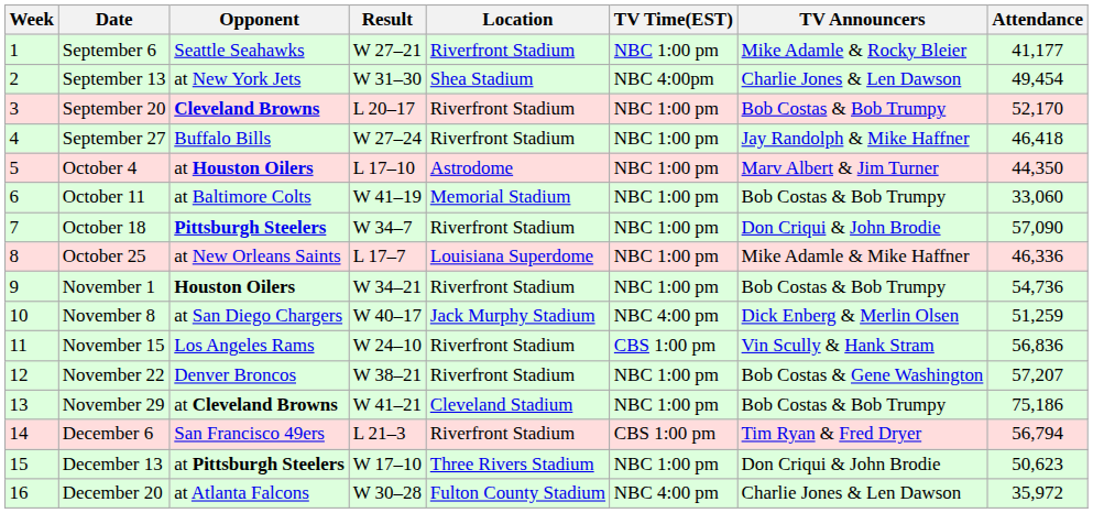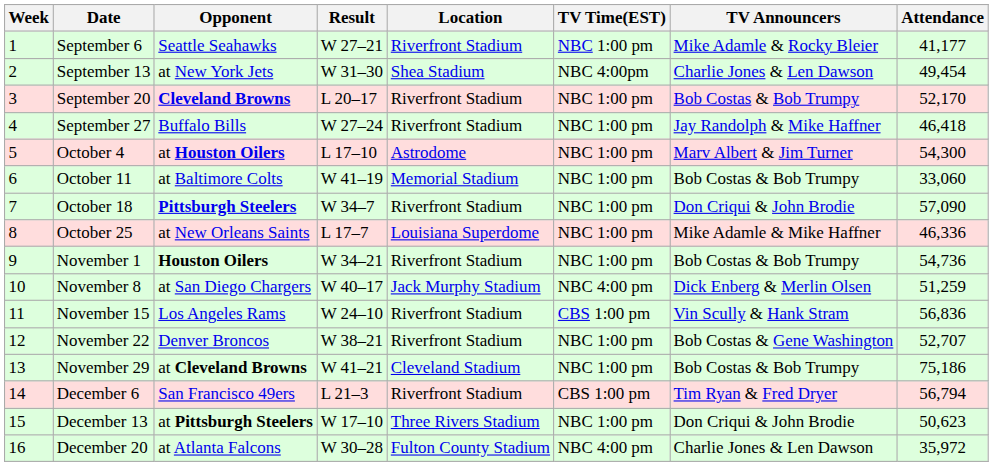October 4 | Attendance: 44,350 -> 54,300
November 22 | Attendance: 57,207 -> 52,707
